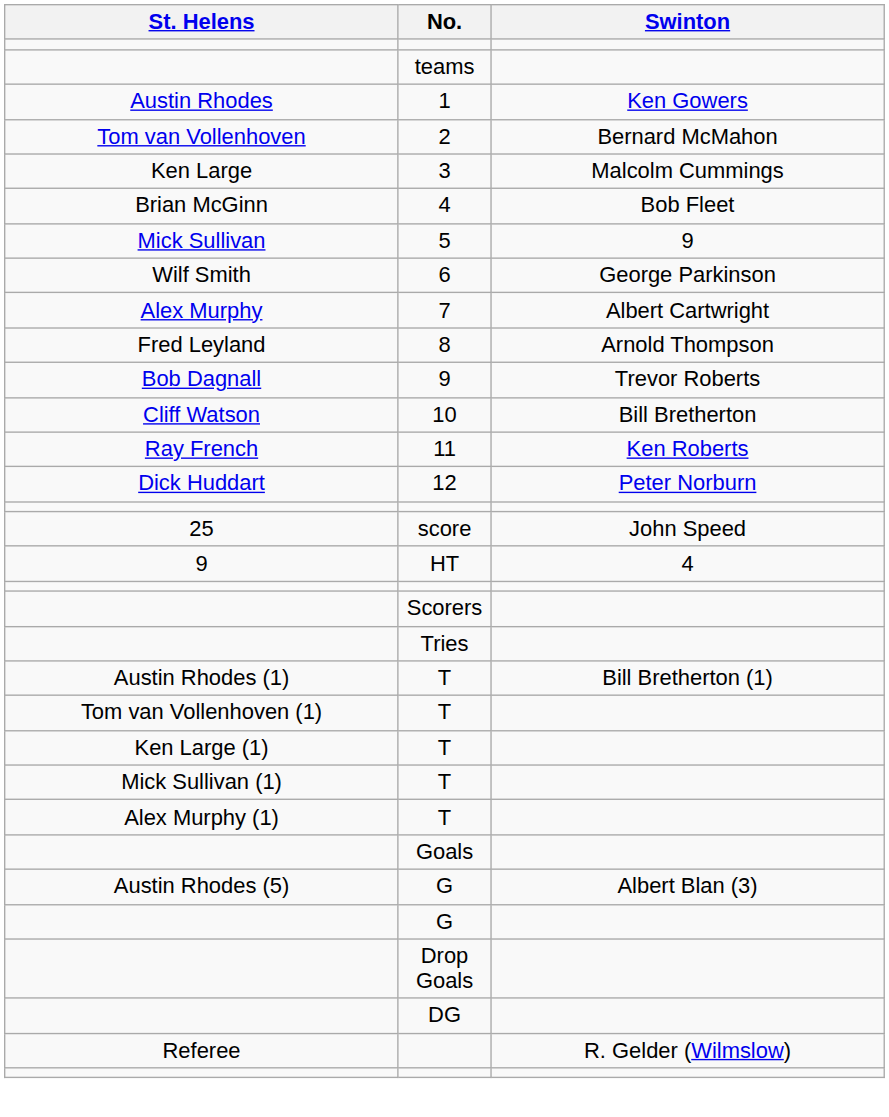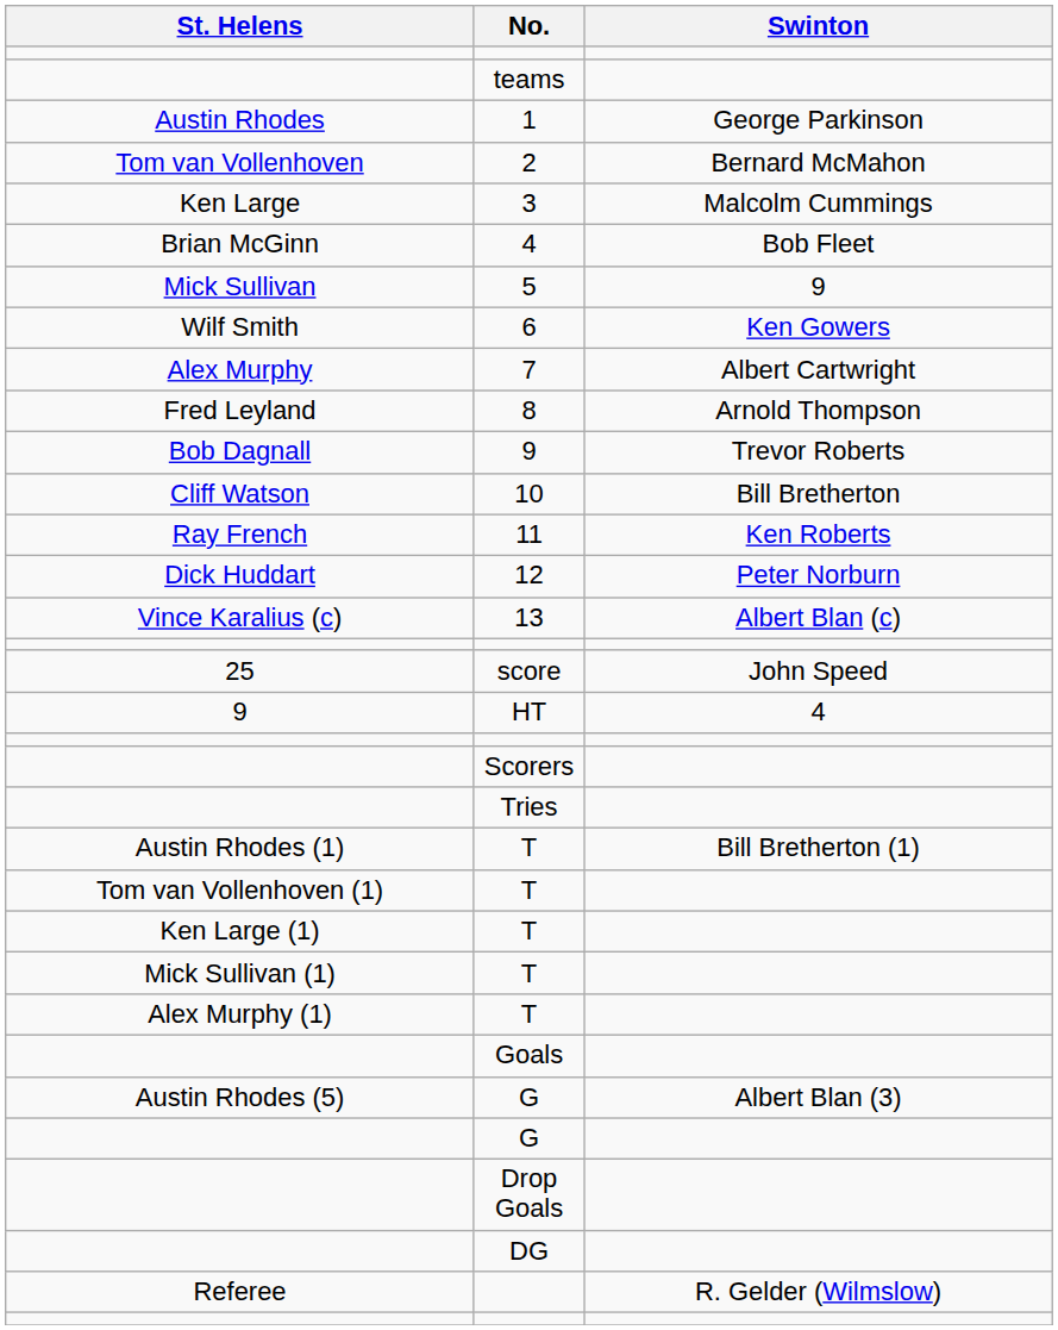1 | Swinton: Ken Gowers -> George Parkinson
6 | Swinton: George Parkinson -> Ken Gowers
+ row: Vince Karalius (c) | 13 | Albert Blan (c)
